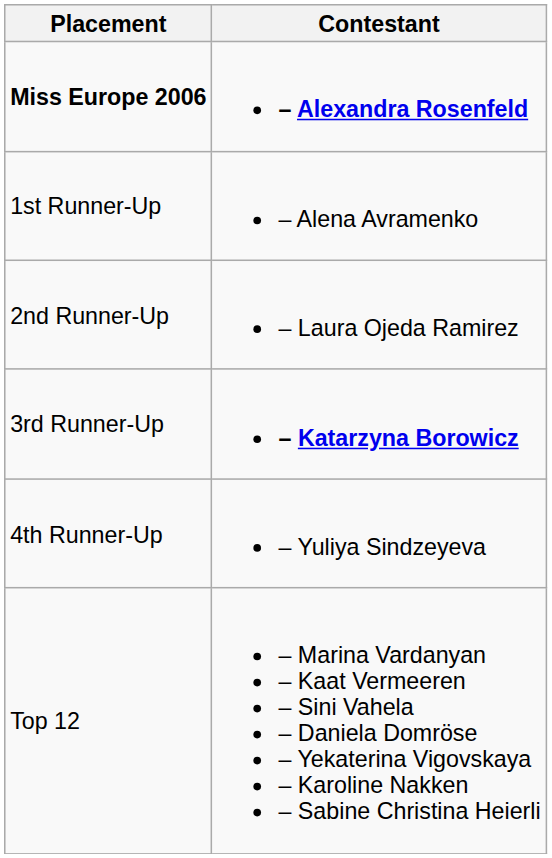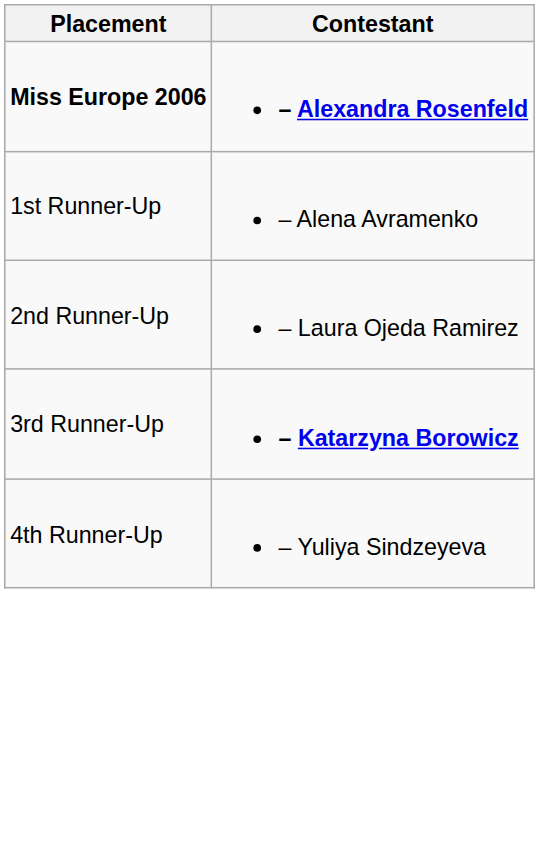- row: Top 12 | – Marina Vardanyan – Kaat Vermeeren – Sini Vahela – Daniela Domröse – Yekaterina Vigovskaya – Karoline Nakken – Sabine Christina Heierli
